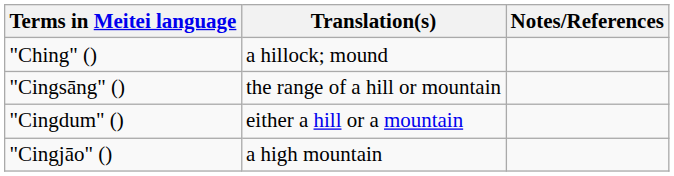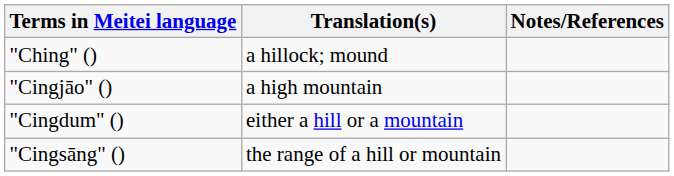rows swapped: "Cingjāo" () <-> "Cingsāng" ()
